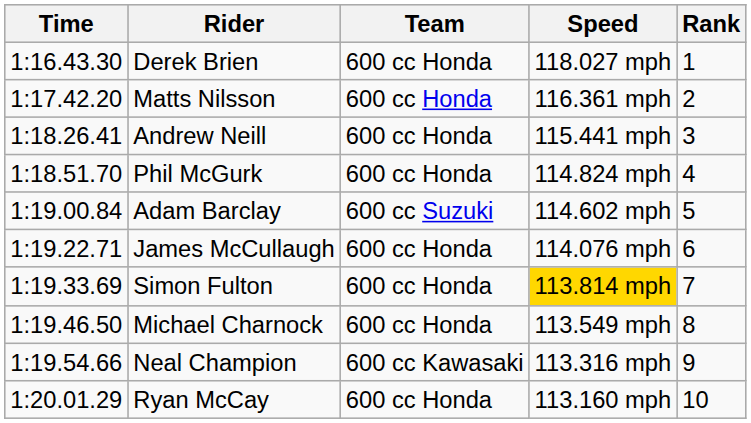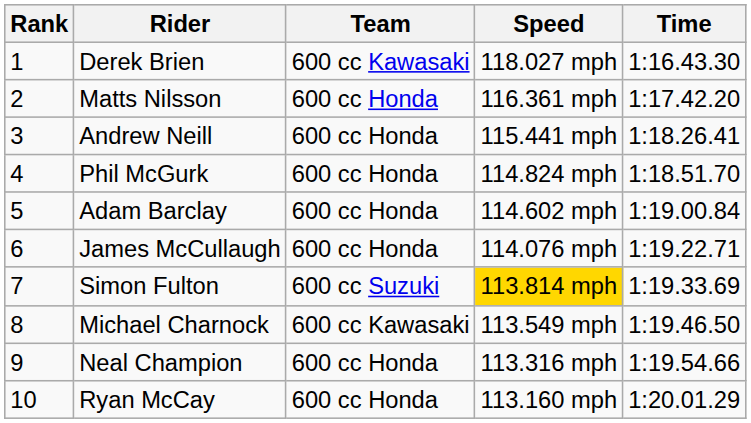columns swapped: Rank <-> Time
Derek Brien | Team: 600 cc Honda -> 600 cc Kawasaki
Adam Barclay | Team: 600 cc Suzuki -> 600 cc Honda
Simon Fulton | Team: 600 cc Honda -> 600 cc Suzuki
Michael Charnock | Team: 600 cc Honda -> 600 cc Kawasaki
Neal Champion | Team: 600 cc Kawasaki -> 600 cc Honda
